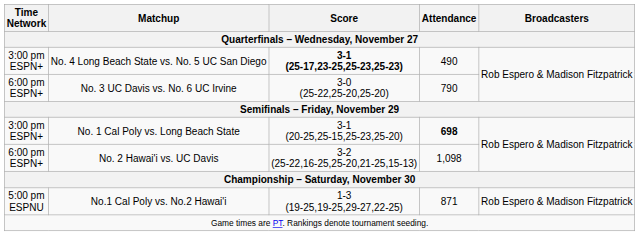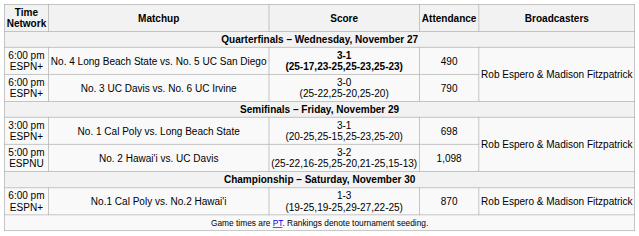No. 4 Long Beach State vs. No. 5 UC San Diego | Time Network: 3:00 pm ESPN+ -> 6:00 pm ESPN+
No. 1 Cal Poly vs. Long Beach State | Attendance: bold -> normal
No. 2 Hawai'i vs. UC Davis | Time Network: 6:00 pm ESPN+ -> 5:00 pm ESPNU
No.1 Cal Poly vs. No.2 Hawai'i | Time Network: 5:00 pm ESPNU -> 6:00 pm ESPN+
No.1 Cal Poly vs. No.2 Hawai'i | Attendance: 871 -> 870
